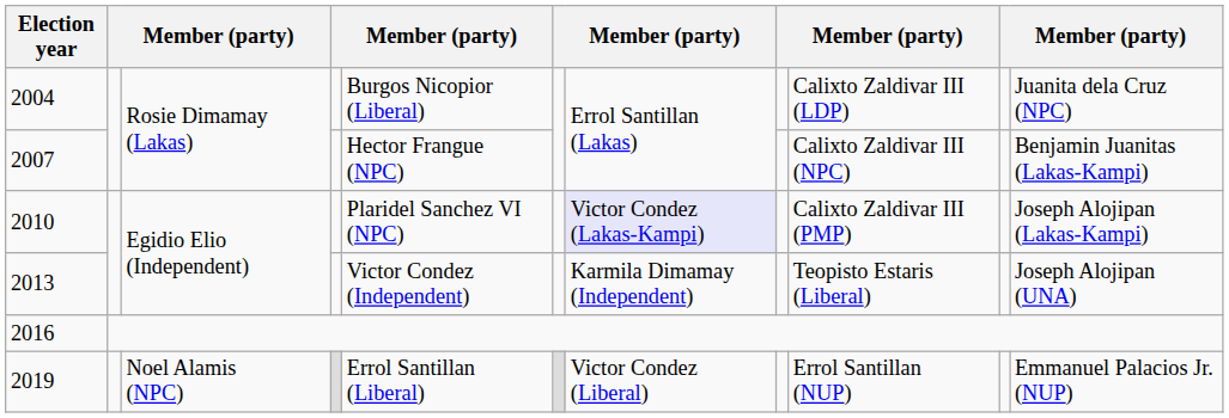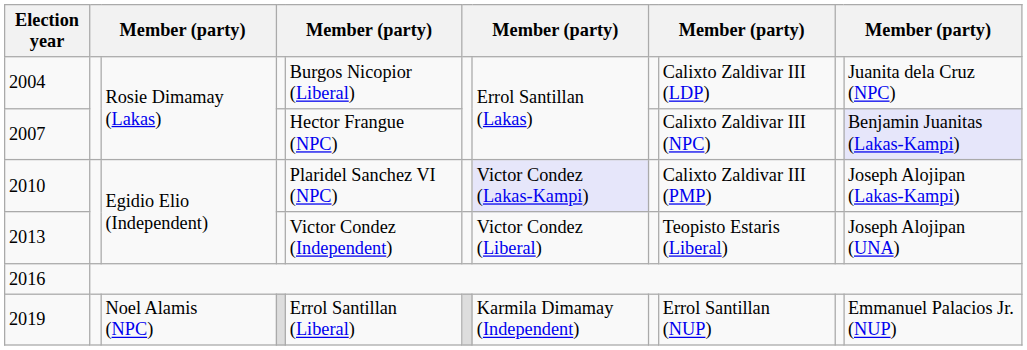2007 | column 11: no background -> lavender background
2013 | column 7: Karmila Dimamay (Independent) -> Victor Condez (Liberal)
2019 | column 7: Victor Condez (Liberal) -> Karmila Dimamay (Independent)
